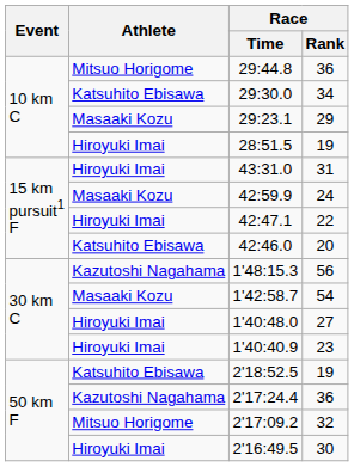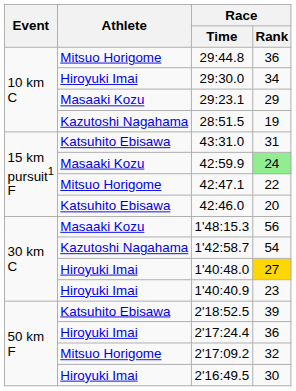29:30.0 | Athlete: Katsuhito Ebisawa -> Hiroyuki Imai
28:51.5 | Athlete: Hiroyuki Imai -> Kazutoshi Nagahama
43:31.0 | Athlete: Hiroyuki Imai -> Katsuhito Ebisawa
42:59.9 | Race / Rank: no background -> lightgreen background
42:47.1 | Athlete: Hiroyuki Imai -> Mitsuo Horigome
1'48:15.3 | Athlete: Kazutoshi Nagahama -> Masaaki Kozu
1'42:58.7 | Athlete: Masaaki Kozu -> Kazutoshi Nagahama
1'40:48.0 | Race / Rank: no background -> gold background
2'18:52.5 | Race / Rank: 19 -> 39
2'17:24.4 | Athlete: Kazutoshi Nagahama -> Hiroyuki Imai
